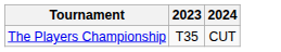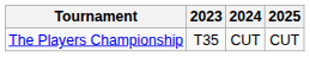+ column: 2025 | CUT
